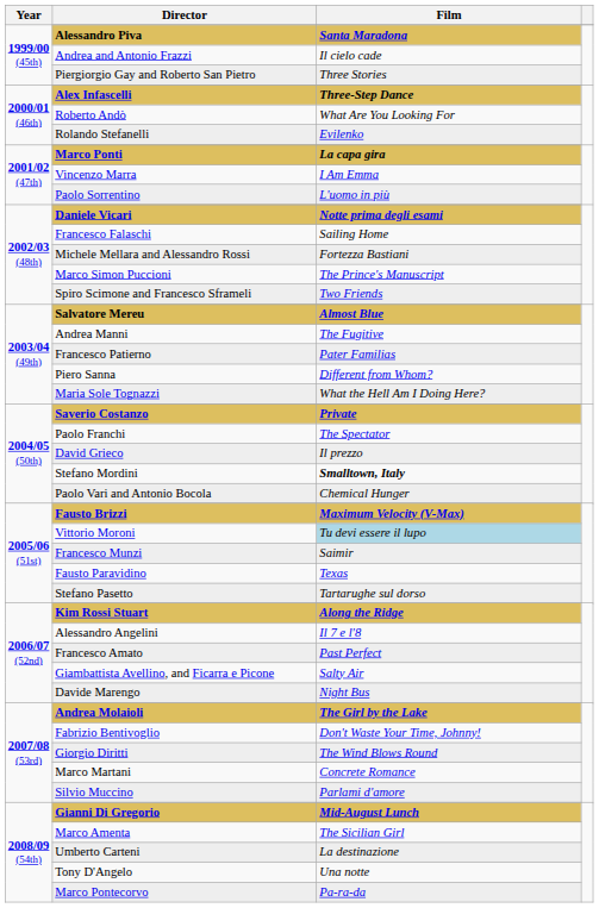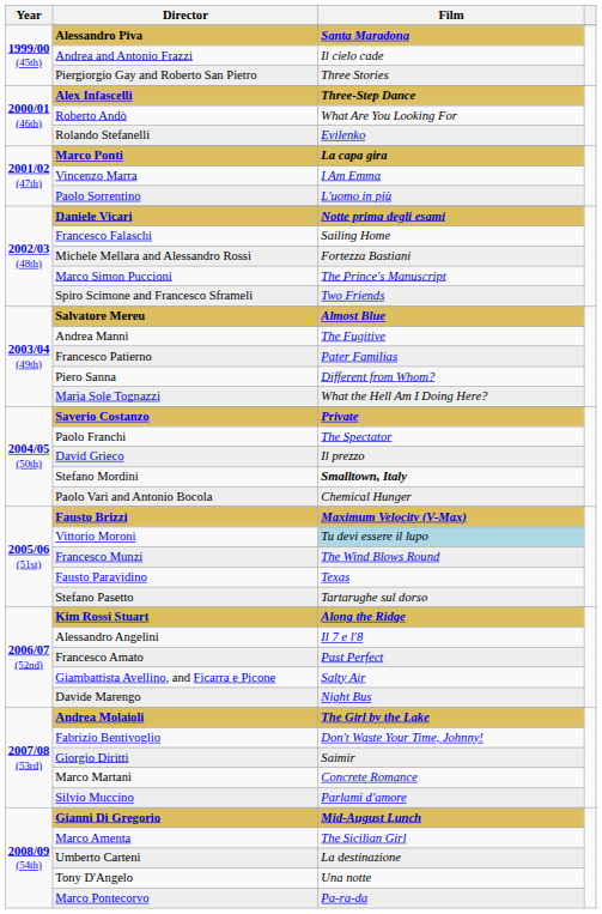Francesco Munzi | Film: Saimir -> The Wind Blows Round
Giorgio Diritti | Film: The Wind Blows Round -> Saimir
